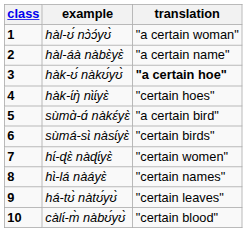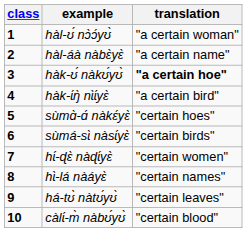hàk-ɩ́ŋ̀ nɩ̀ɩ́yɛ̀ | translation: "certain hoes" -> "a certain bird"
sùmɑ̀-ɑ́ nàkɛ́yɛ̀ | translation: "a certain bird" -> "certain hoes"
